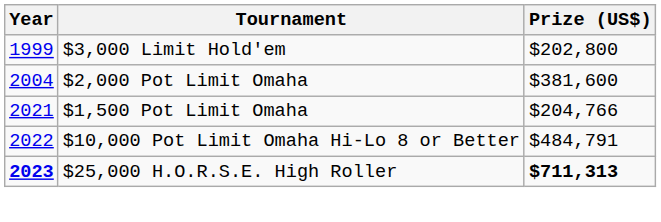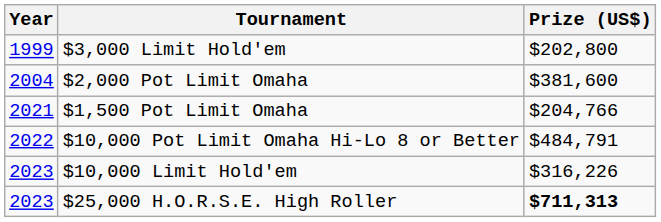+ row: 2023 | $10,000 Limit Hold'em | $316,226
$25,000 H.O.R.S.E. High Roller | Year: bold -> normal
